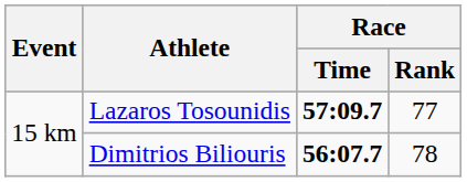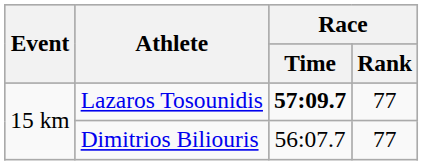Dimitrios Biliouris | Race / Time: bold -> normal
Dimitrios Biliouris | Race / Rank: 78 -> 77
